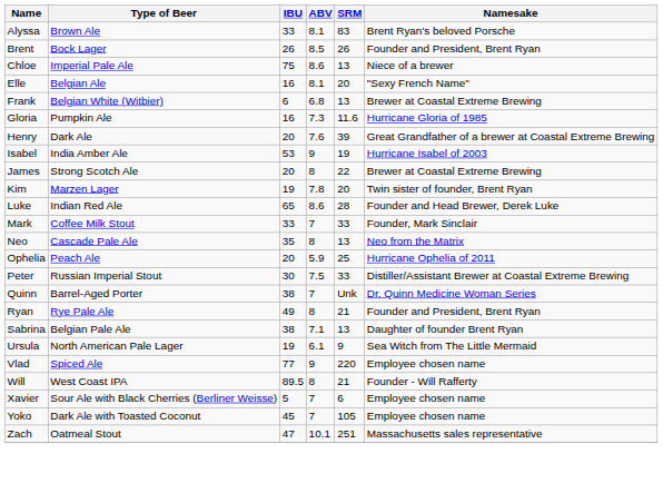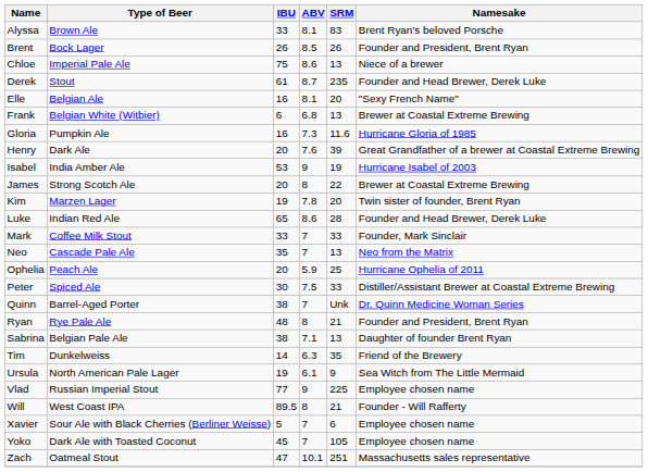+ row: Derek | Stout | 61 | 8.7 | 235 | Founder and Head Brewer, Derek Luke
Neo | ABV: 8 -> 7
Peter | Type of Beer: Russian Imperial Stout -> Spiced Ale
Ryan | IBU: 49 -> 48
+ row: Tim | Dunkelweiss | 14 | 6.3 | 35 | Friend of the Brewery
Vlad | Type of Beer: Spiced Ale -> Russian Imperial Stout
Vlad | SRM: 220 -> 225
